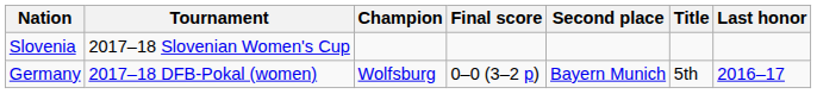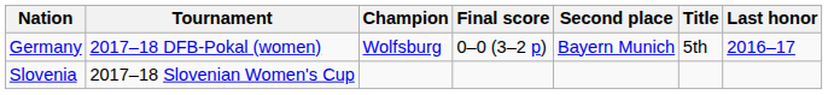rows swapped: Germany <-> Slovenia
